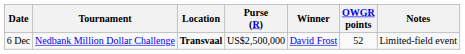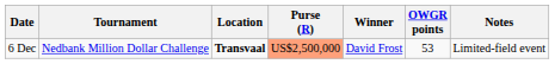6 Dec | Purse (R): no background -> lightsalmon background
6 Dec | OWGR points: 52 -> 53
